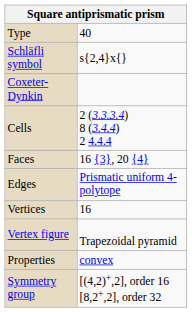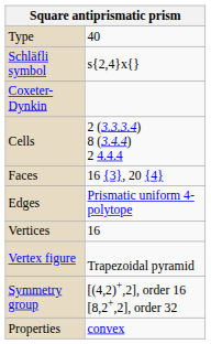rows swapped: Symmetry group <-> Properties
